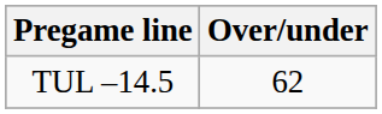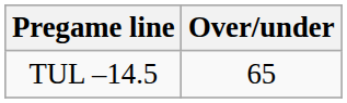TUL –14.5 | Over/under: 62 -> 65
